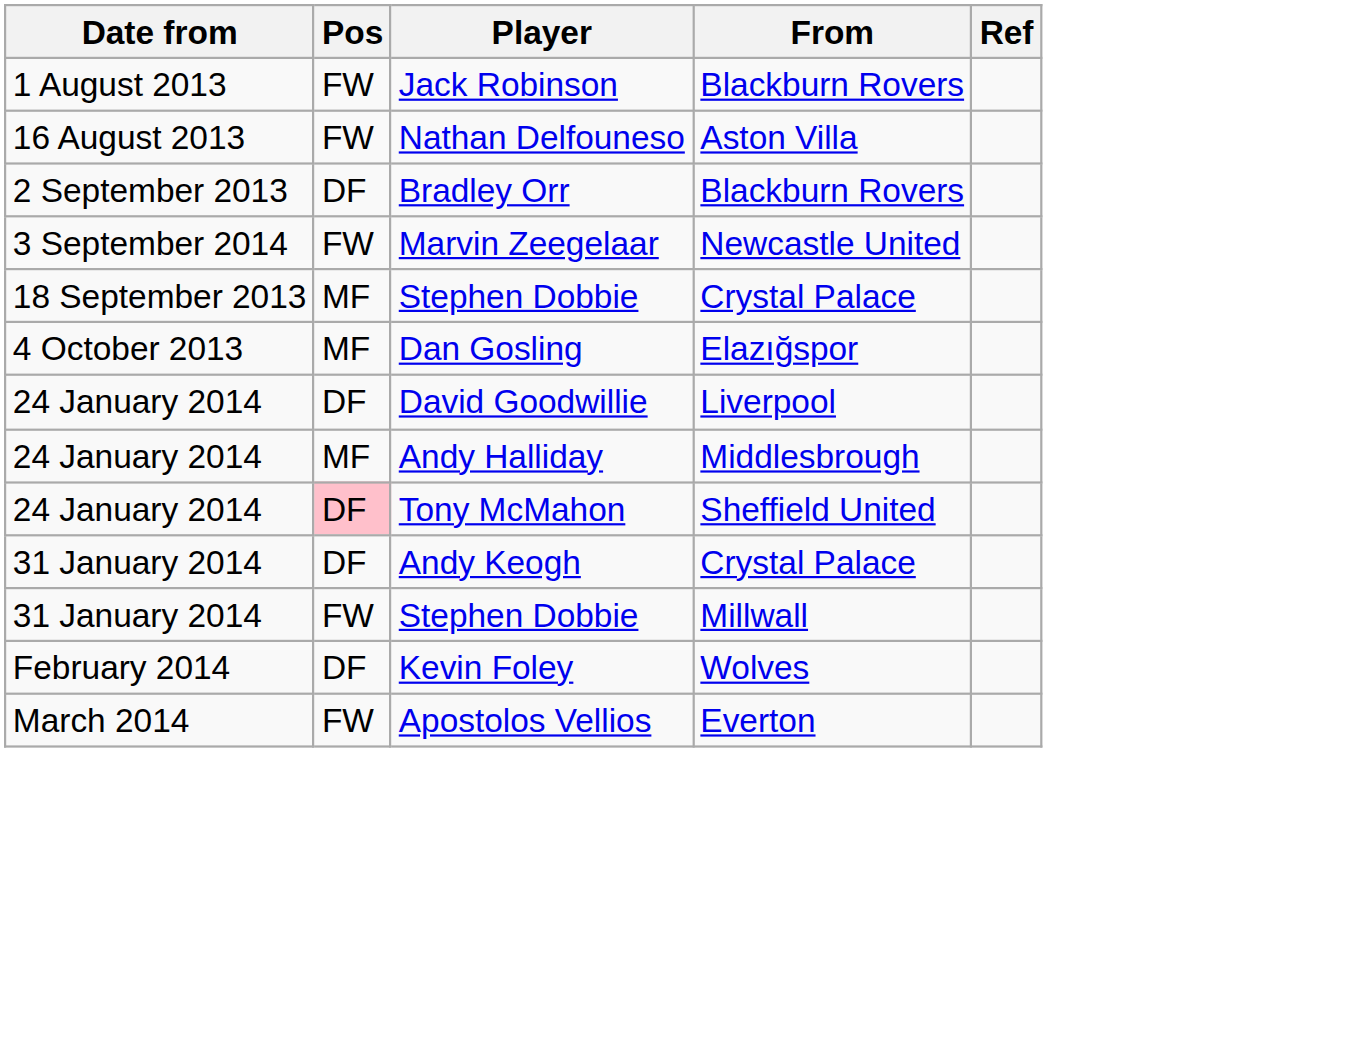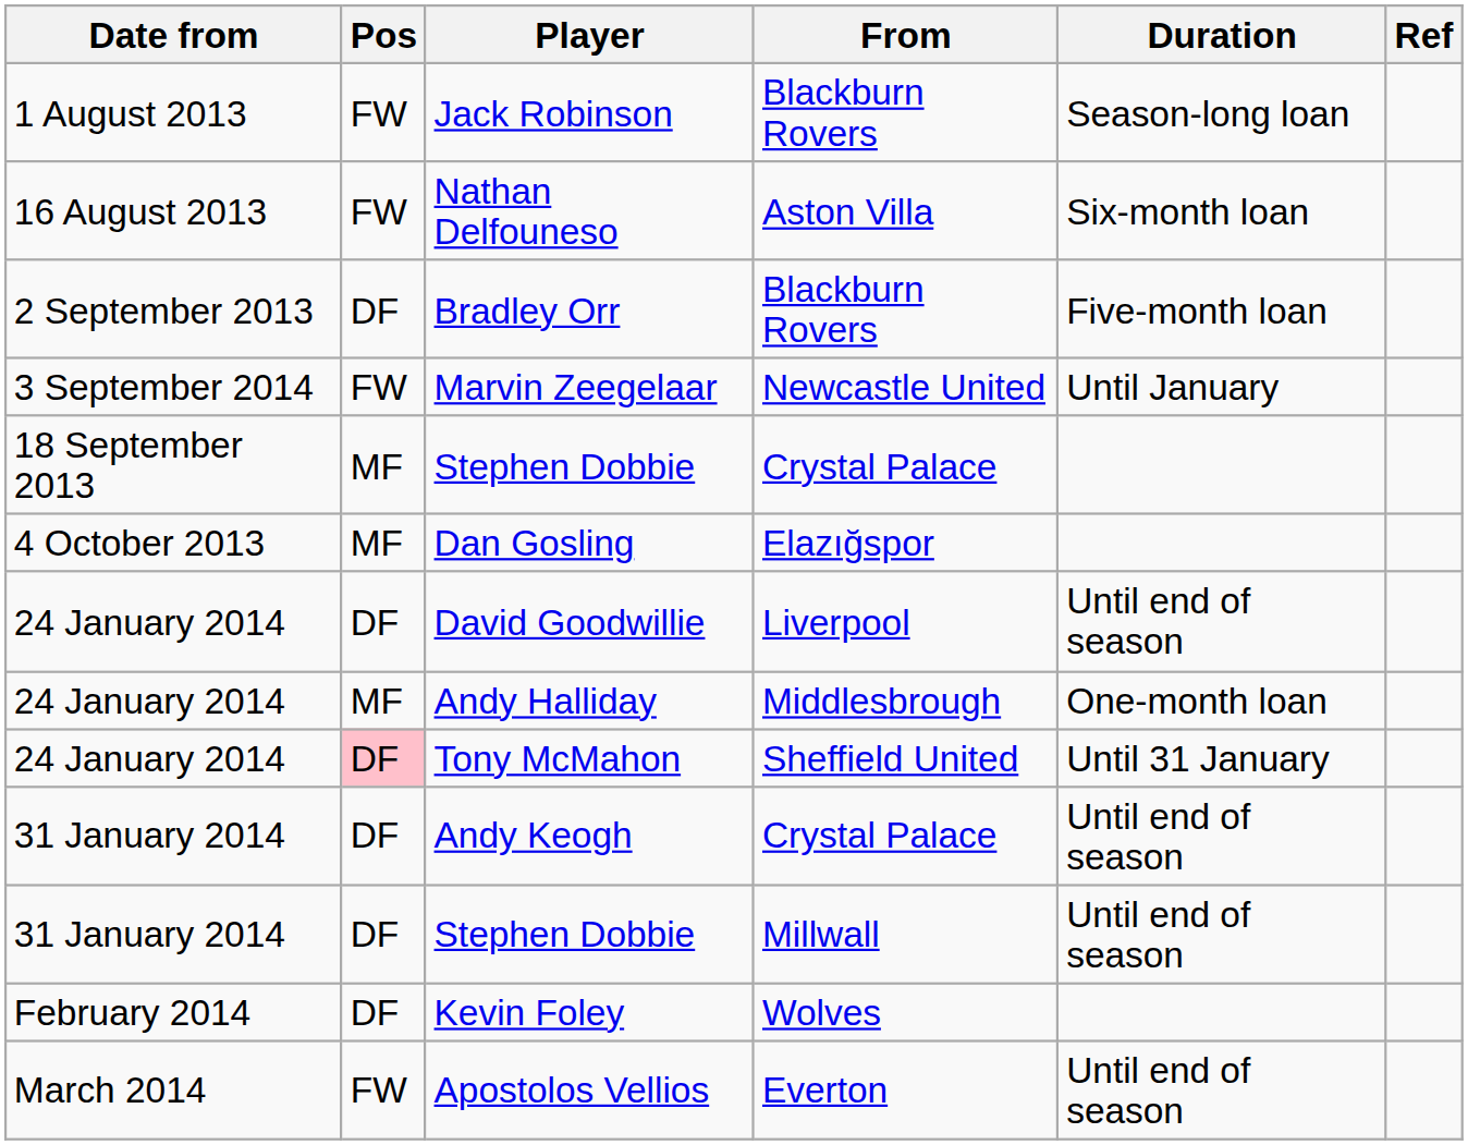+ column: Duration | Season-long loan | Six-month loan | Five-month loan | Until January | Until end of season | One-month loan | Until 31 January | Until end of season | Until end of season | Until end of season
31 January 2014 / Stephen Dobbie | Pos: FW -> DF
